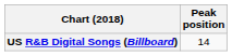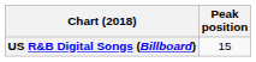US R&B Digital Songs (Billboard) | Peak position: 14 -> 15
